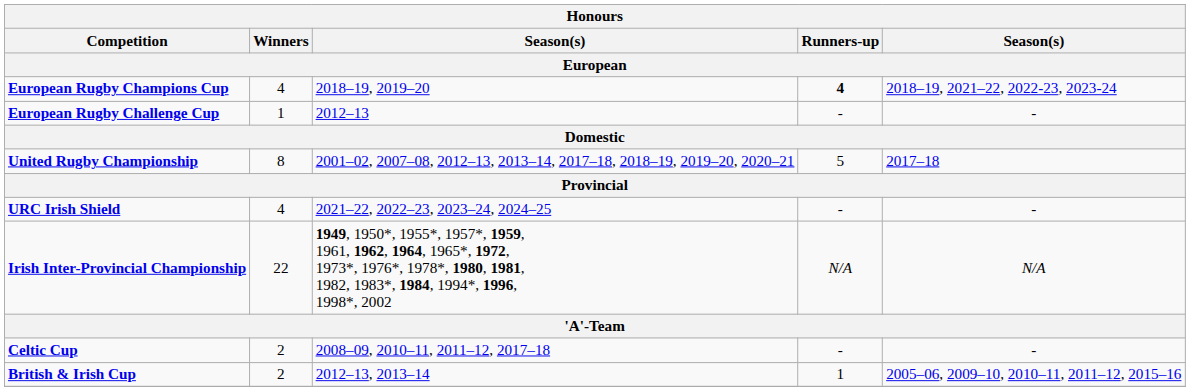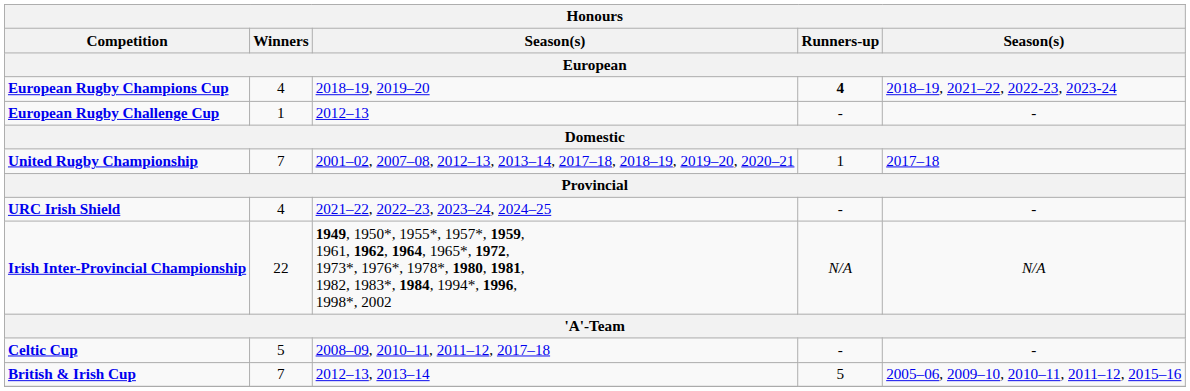United Rugby Championship | Winners / European: 8 -> 7
United Rugby Championship | Runners-up / European: 5 -> 1
Celtic Cup | Winners / European: 2 -> 5
British & Irish Cup | Winners / European: 2 -> 7
British & Irish Cup | Runners-up / European: 1 -> 5
